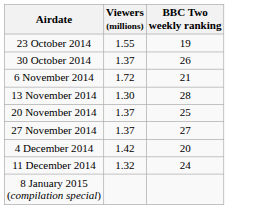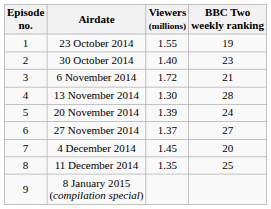+ column: Episode no. | 1 | 2 | 3 | 4 | 5 | 6 | 7 | 8 | 9
30 October 2014 | Viewers (millions): 1.37 -> 1.40
30 October 2014 | BBC Two weekly ranking: 26 -> 23
20 November 2014 | Viewers (millions): 1.37 -> 1.39
20 November 2014 | BBC Two weekly ranking: 25 -> 24
4 December 2014 | Viewers (millions): 1.42 -> 1.45
11 December 2014 | Viewers (millions): 1.32 -> 1.35
11 December 2014 | BBC Two weekly ranking: 24 -> 25
